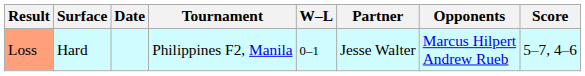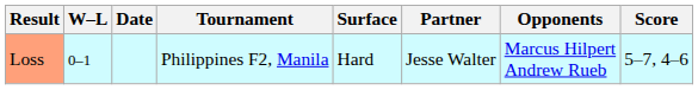columns swapped: W–L <-> Surface
